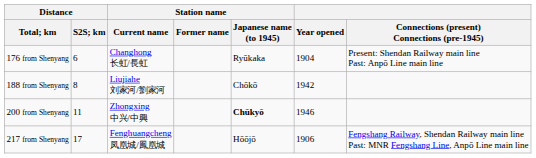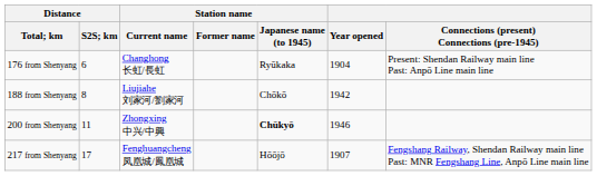217 from Shenyang | Year opened: 1906 -> 1907
